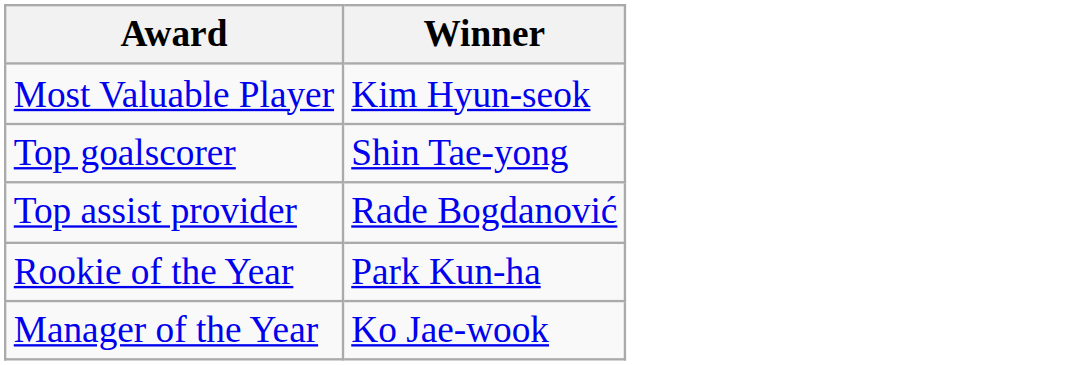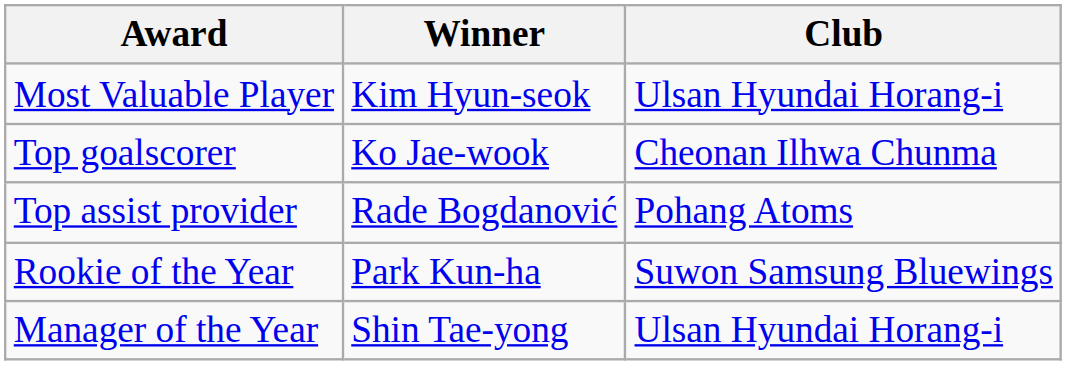+ column: Club | Ulsan Hyundai Horang-i | Cheonan Ilhwa Chunma | Pohang Atoms | Suwon Samsung Bluewings | Ulsan Hyundai Horang-i
Top goalscorer | Winner: Shin Tae-yong -> Ko Jae-wook
Manager of the Year | Winner: Ko Jae-wook -> Shin Tae-yong
